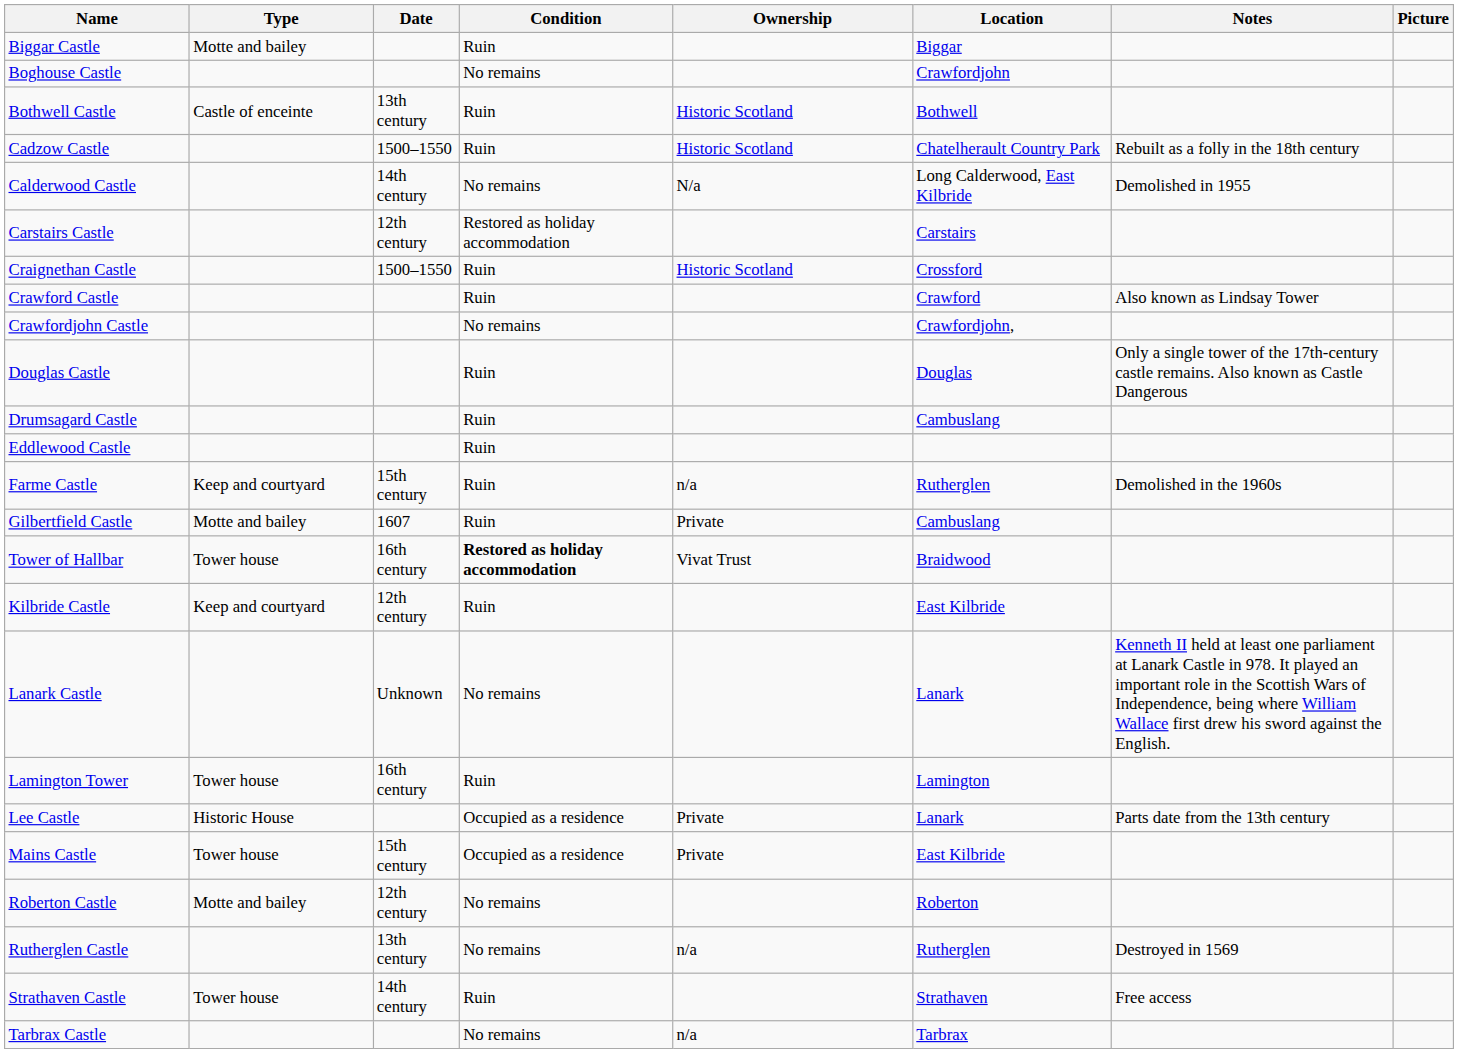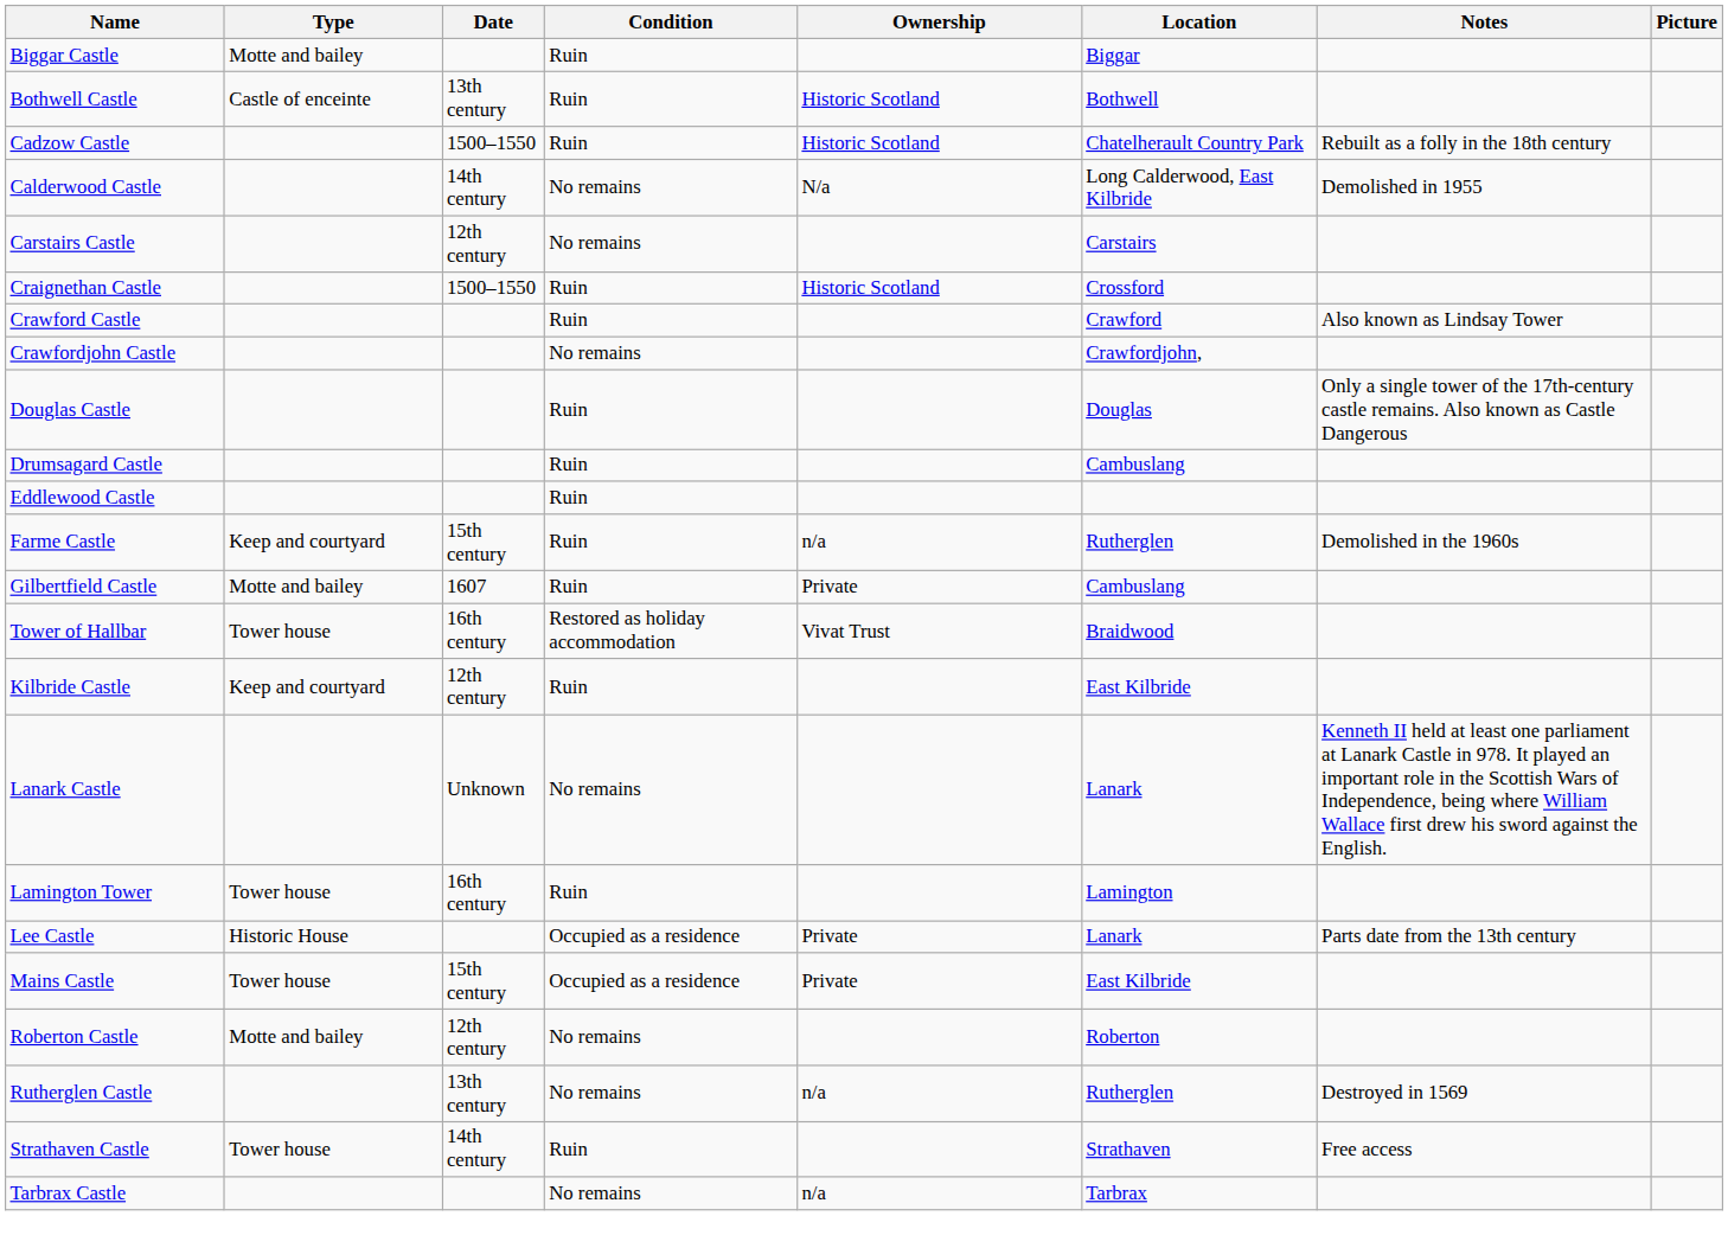- row: Boghouse Castle | No remains | Crawfordjohn
Carstairs Castle | Condition: Restored as holiday accommodation -> No remains
Tower of Hallbar | Condition: bold -> normal
